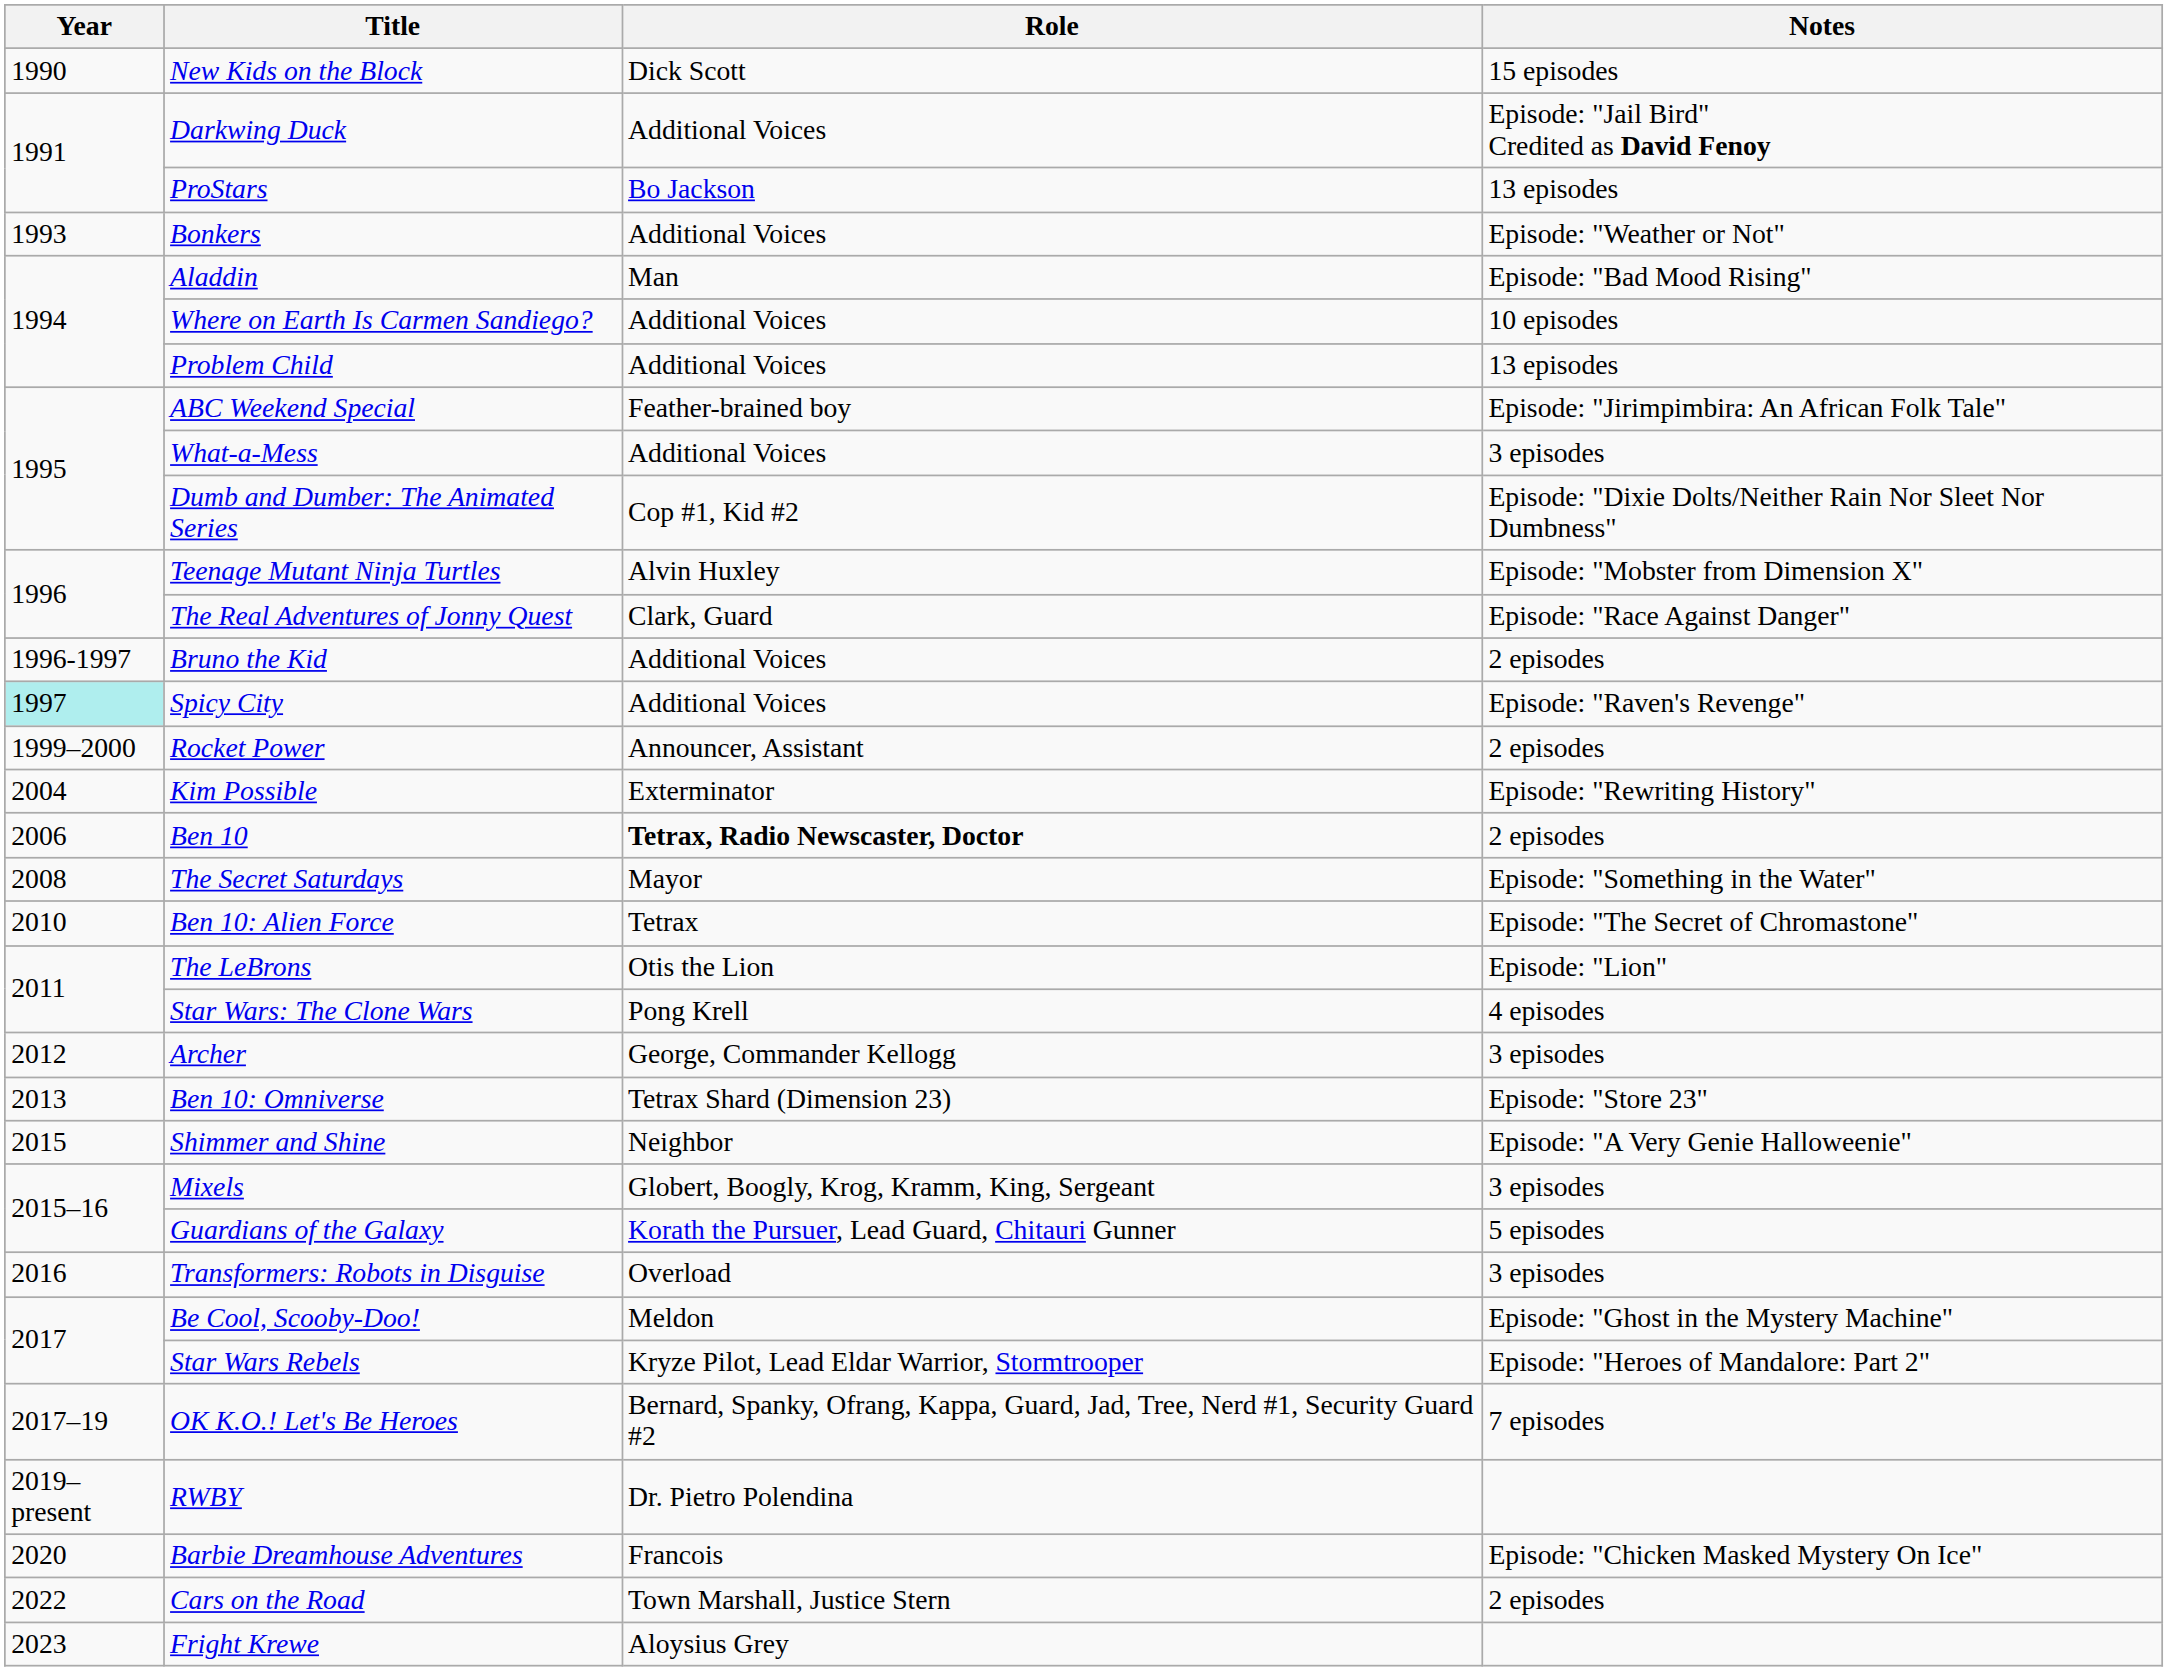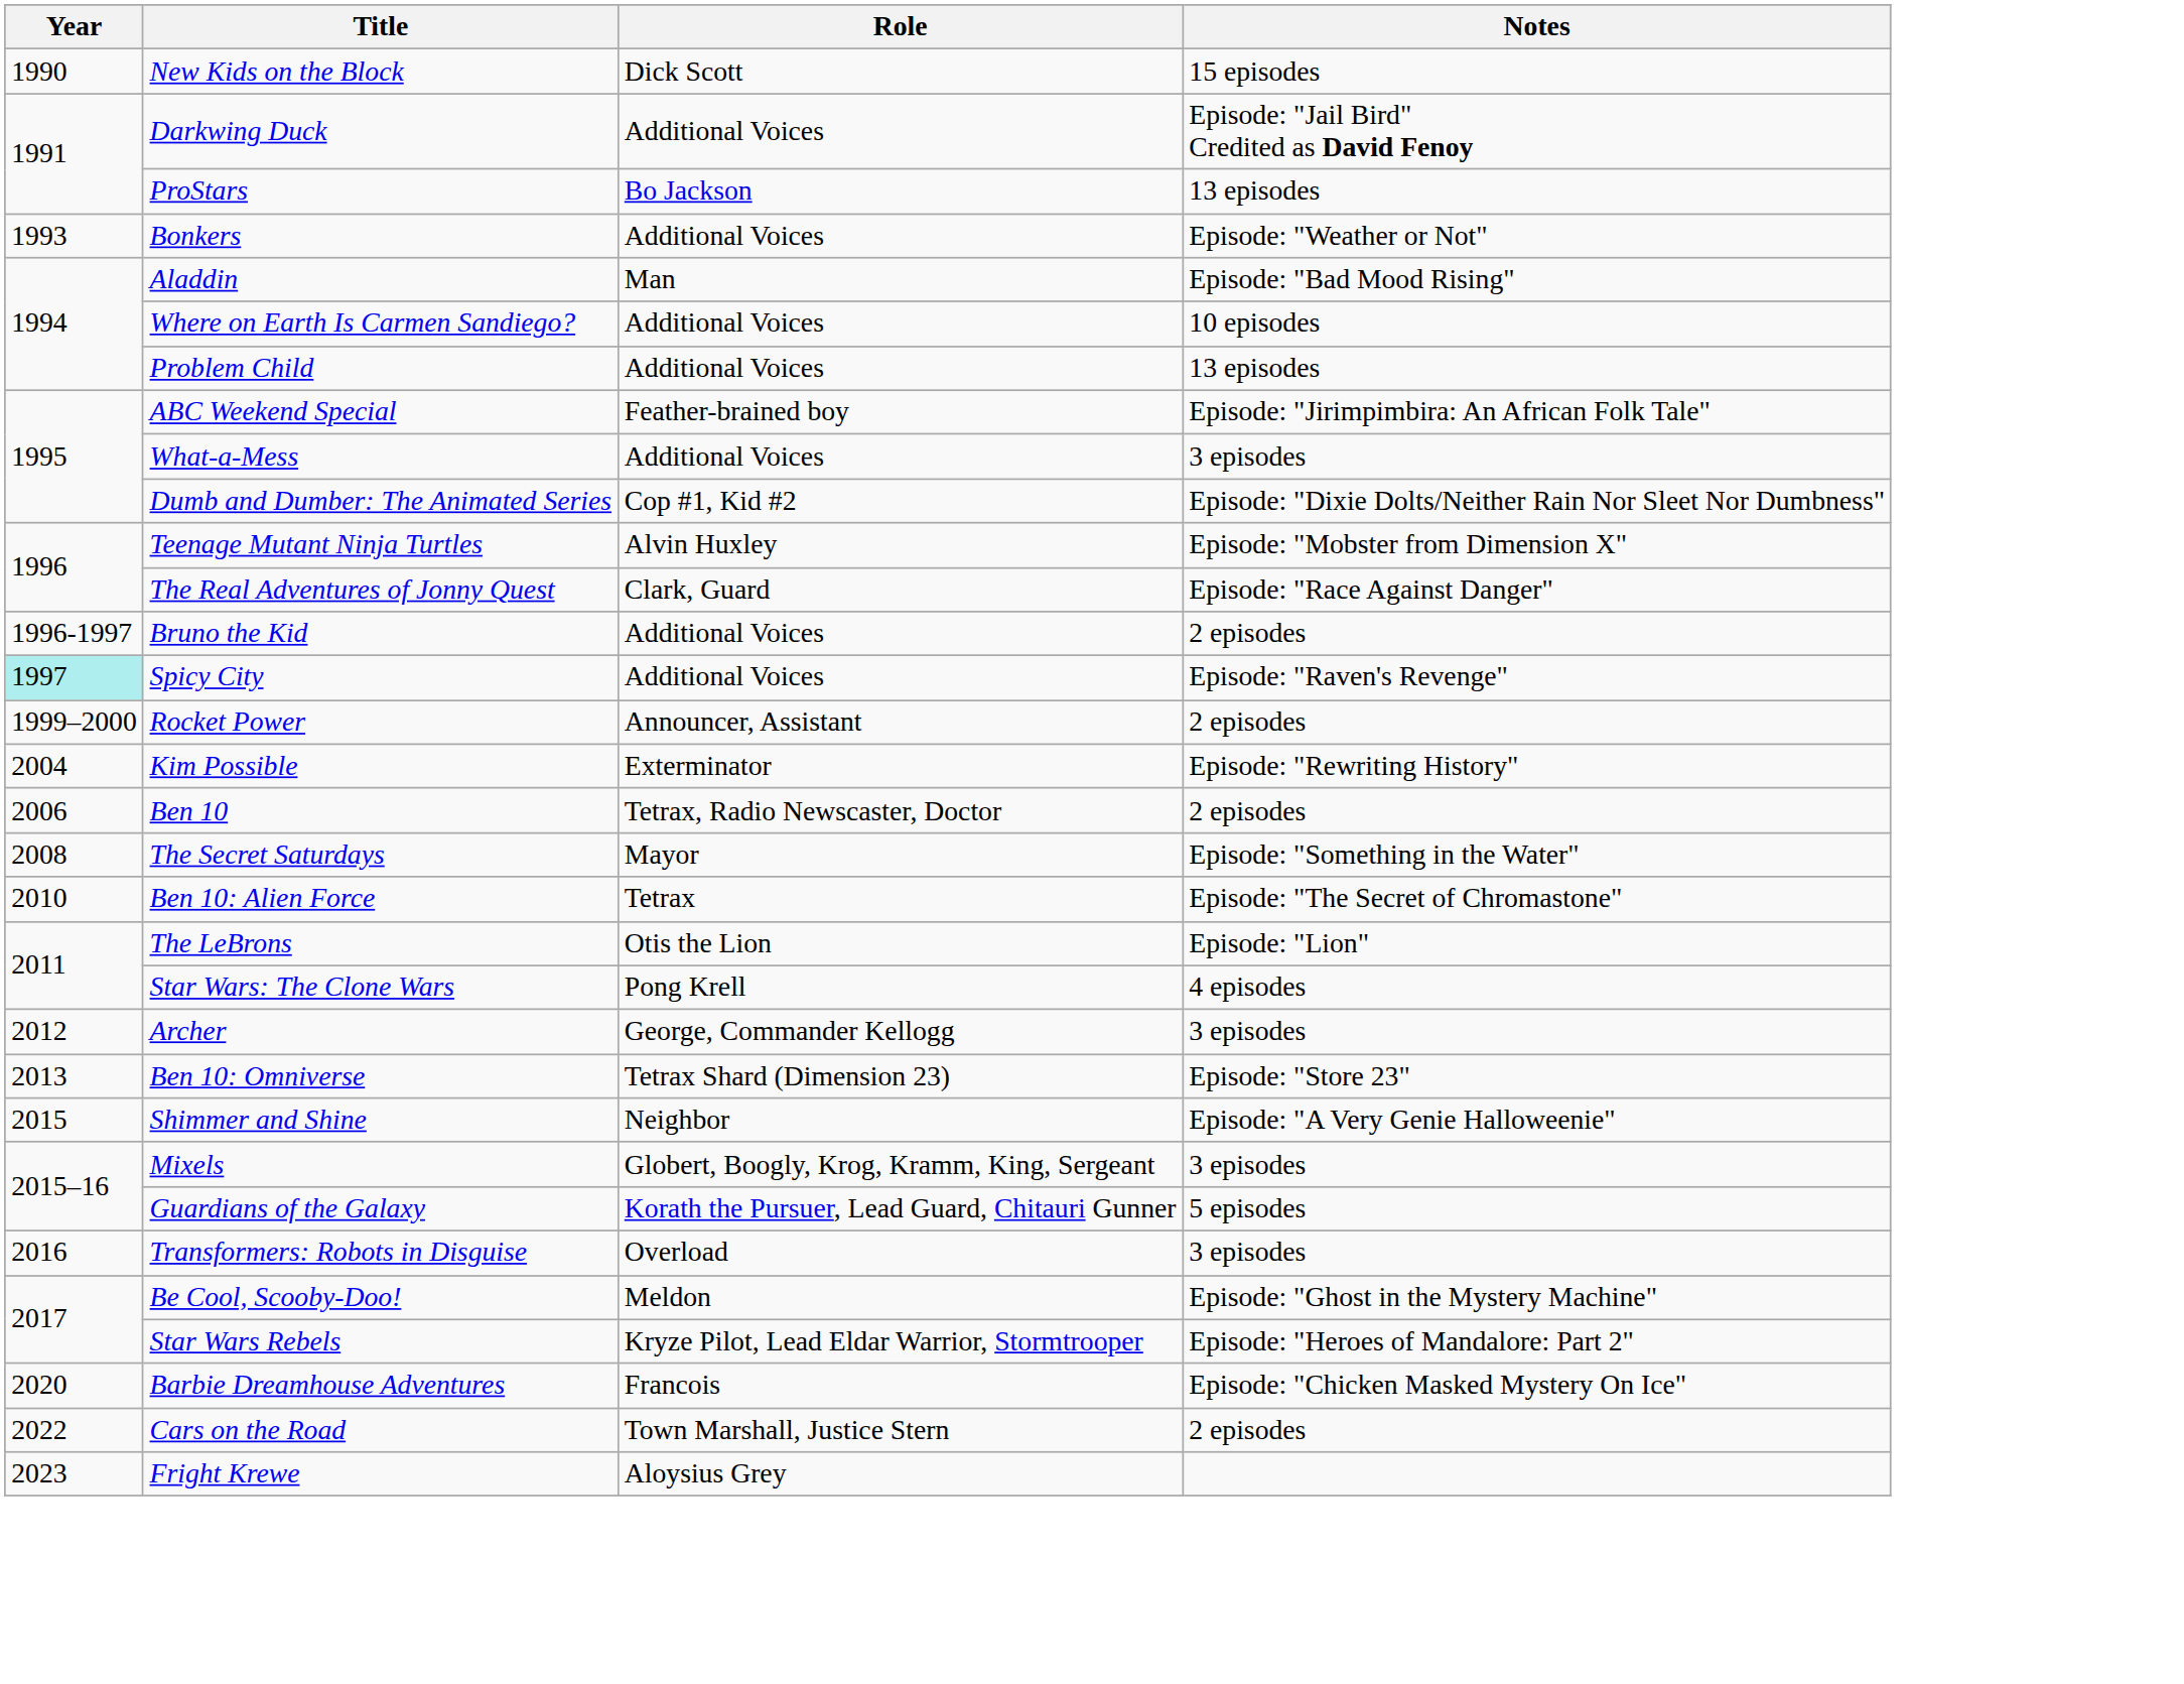Ben 10 | Role: bold -> normal
- row: 2017–19 | OK K.O.! Let's Be Heroes | Bernard, Spanky, Ofrang, Kappa, Guard, Jad, Tree, Nerd #1, Security Guard #2 | 7 episodes
- row: 2019–present | RWBY | Dr. Pietro Polendina
